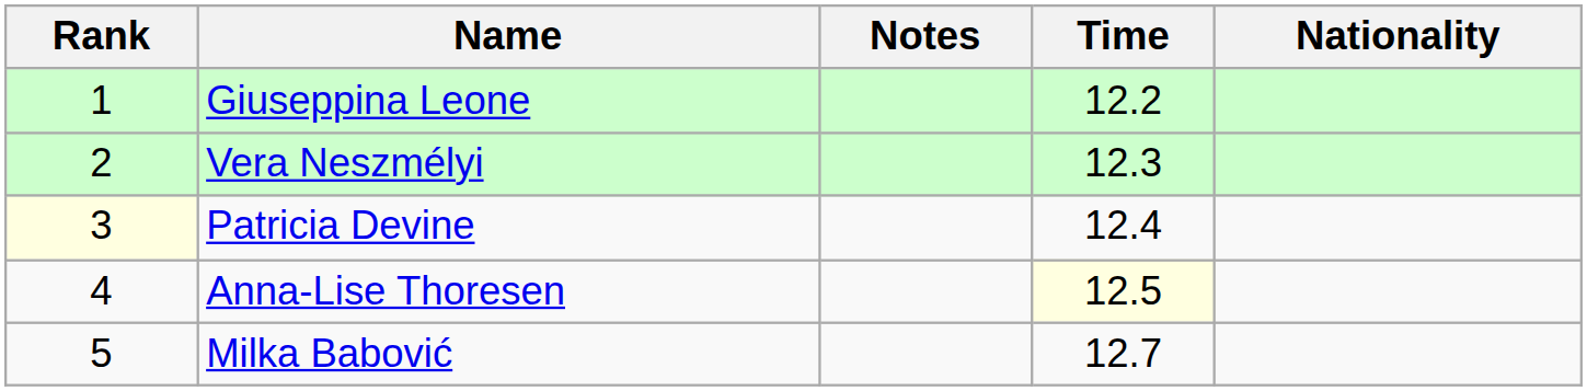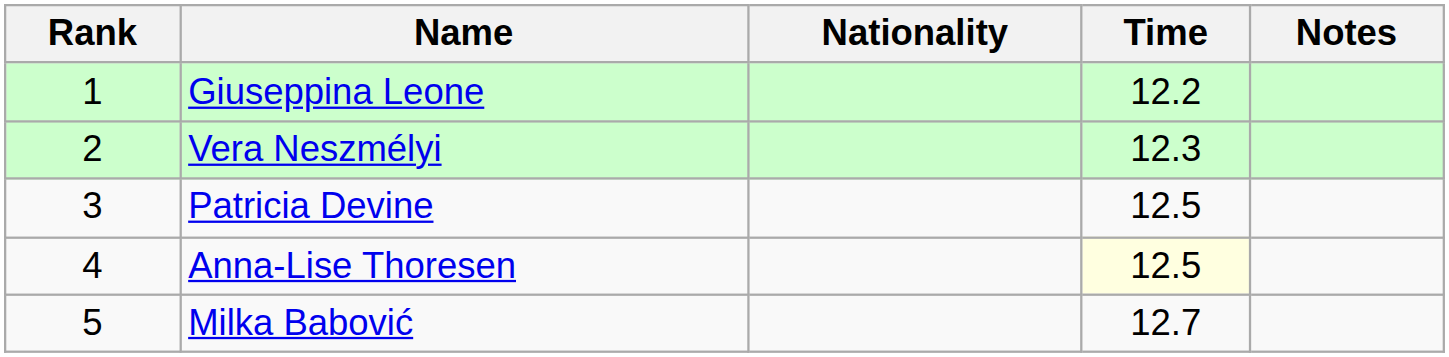columns swapped: Nationality <-> Notes
Patricia Devine | Rank: lightyellow background -> no background
Patricia Devine | Time: 12.4 -> 12.5
